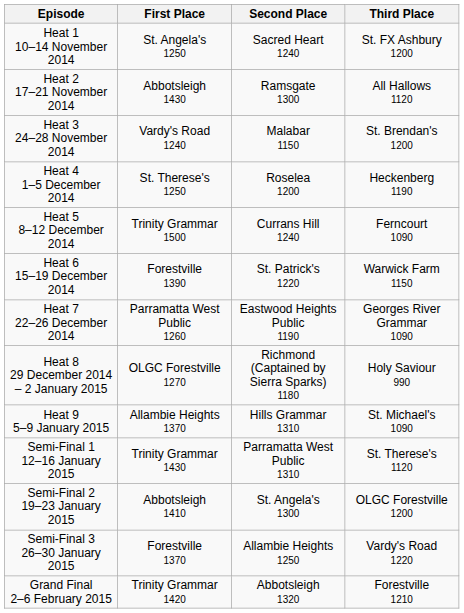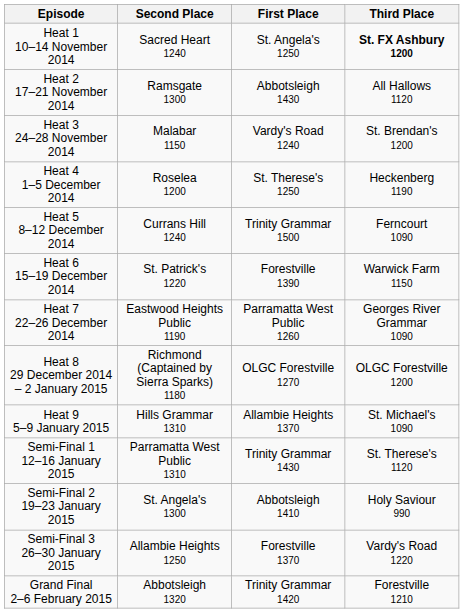columns swapped: First Place <-> Second Place
Heat 1 10–14 November 2014 | Third Place: normal -> bold
Heat 8 29 December 2014 – 2 January 2015 | Third Place: Holy Saviour 990 -> OLGC Forestville 1200
Semi-Final 2 19–23 January 2015 | Third Place: OLGC Forestville 1200 -> Holy Saviour 990
